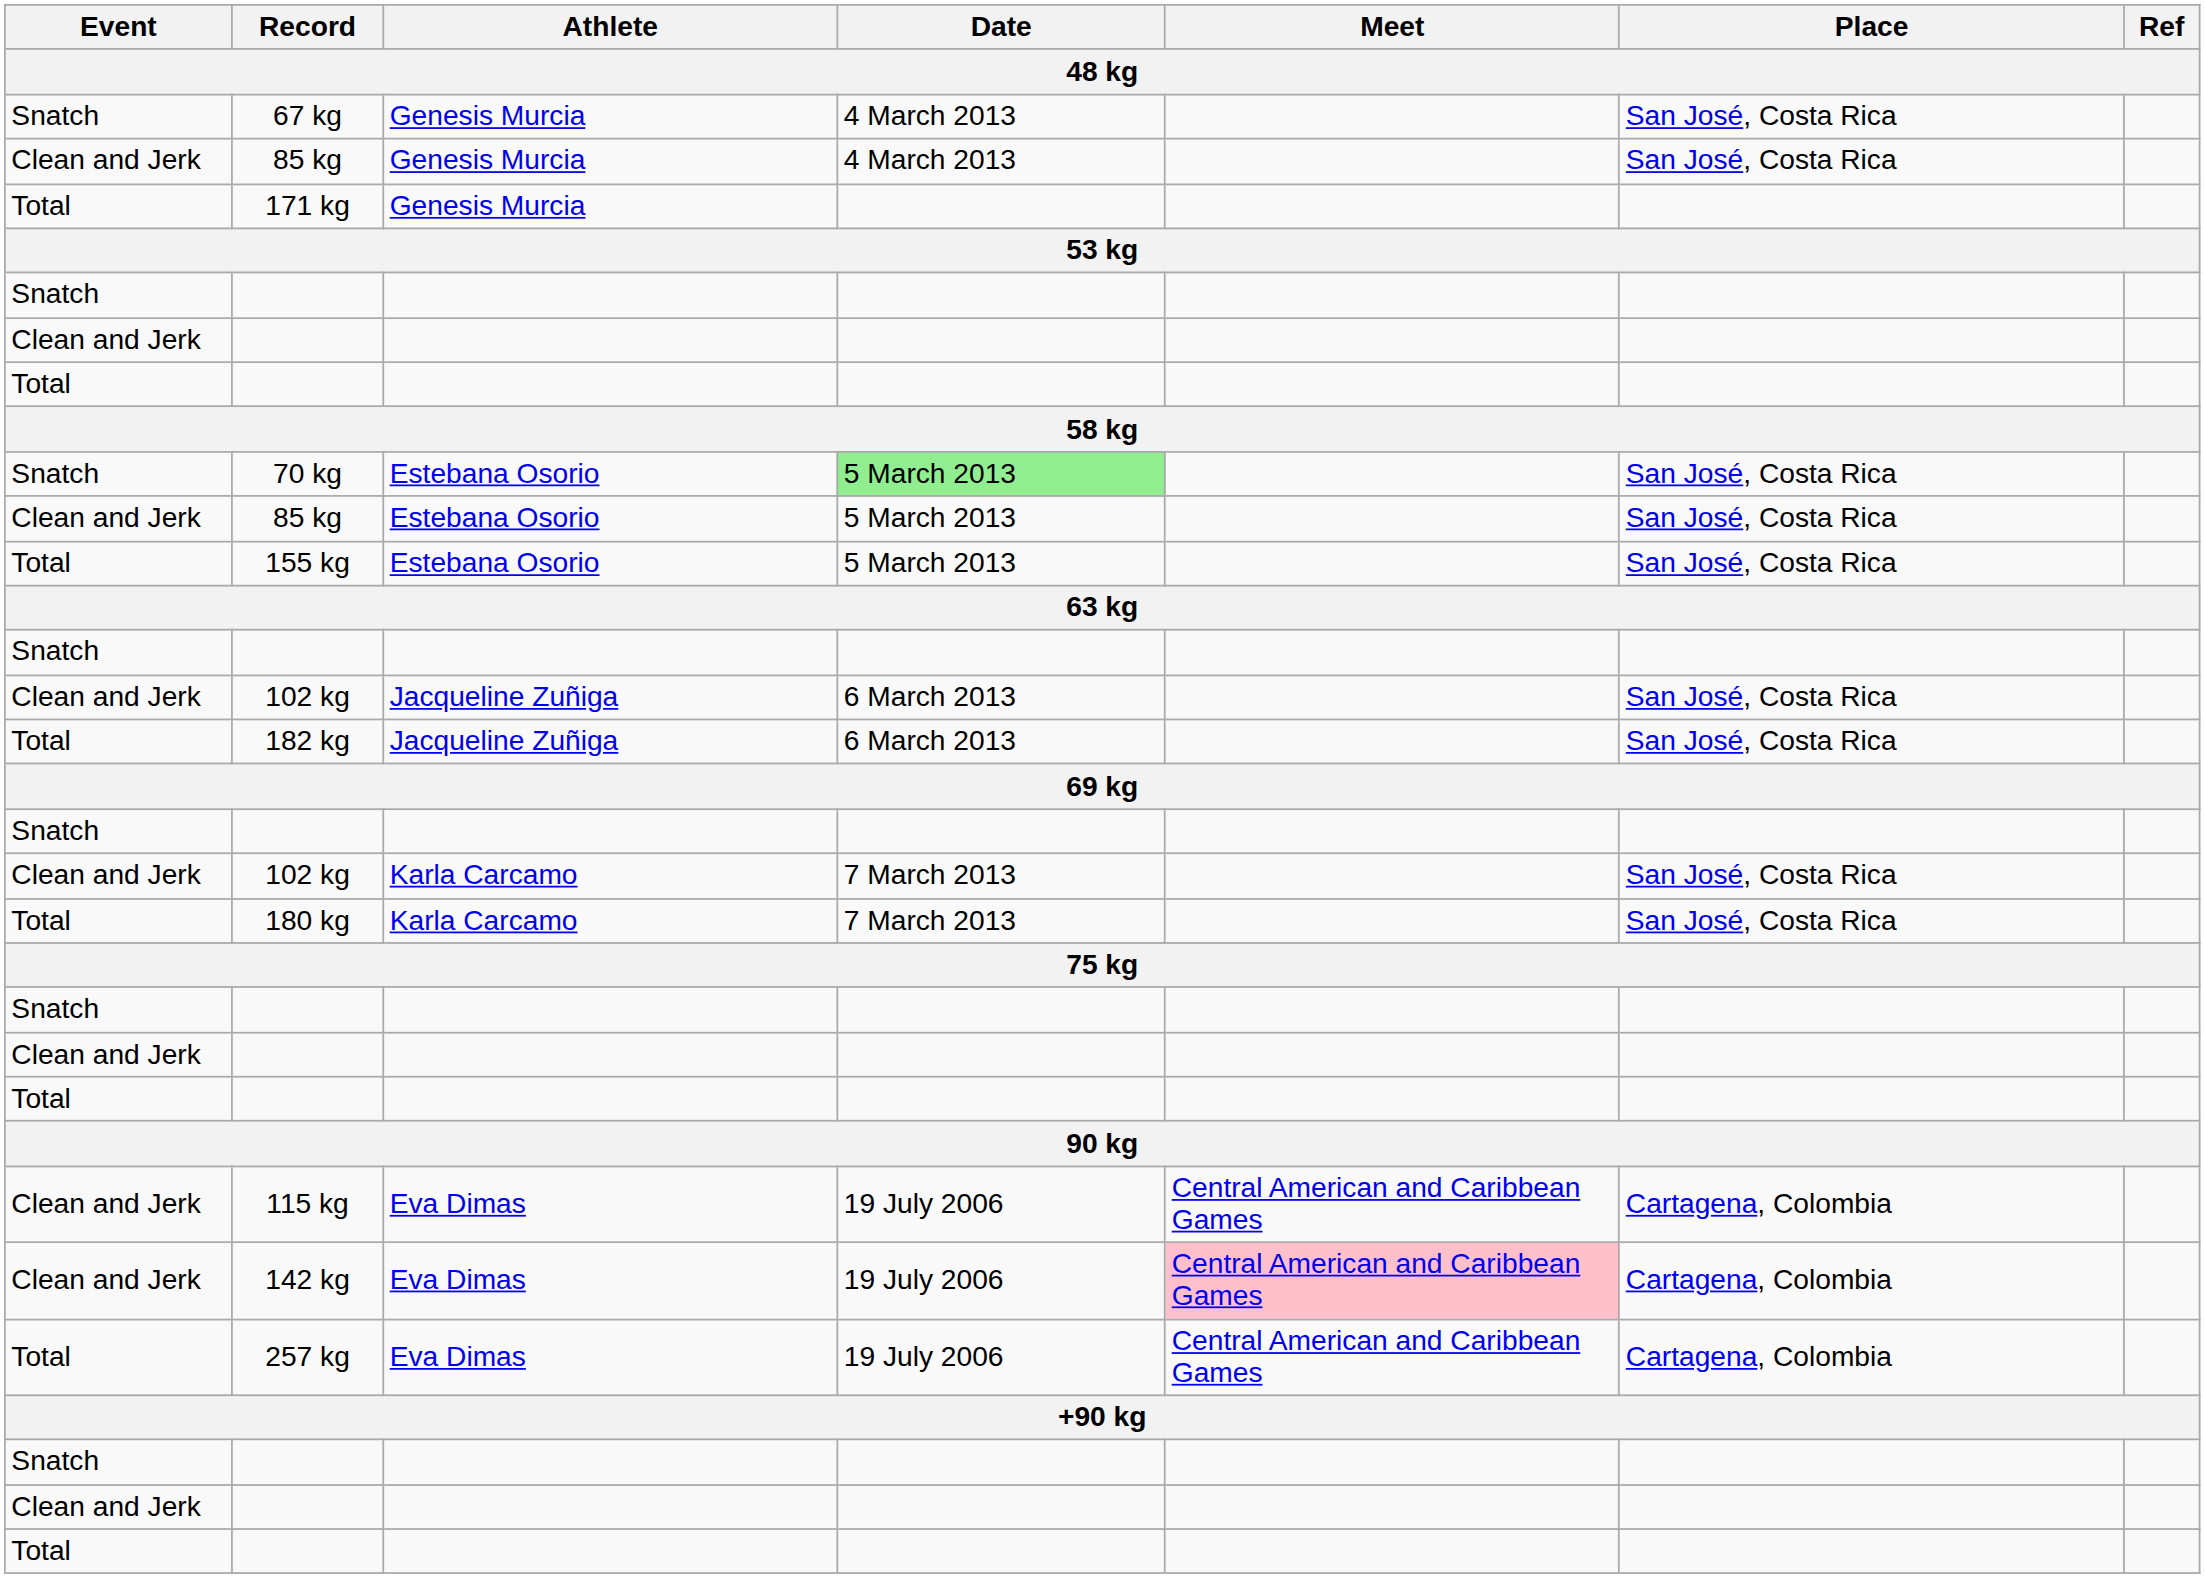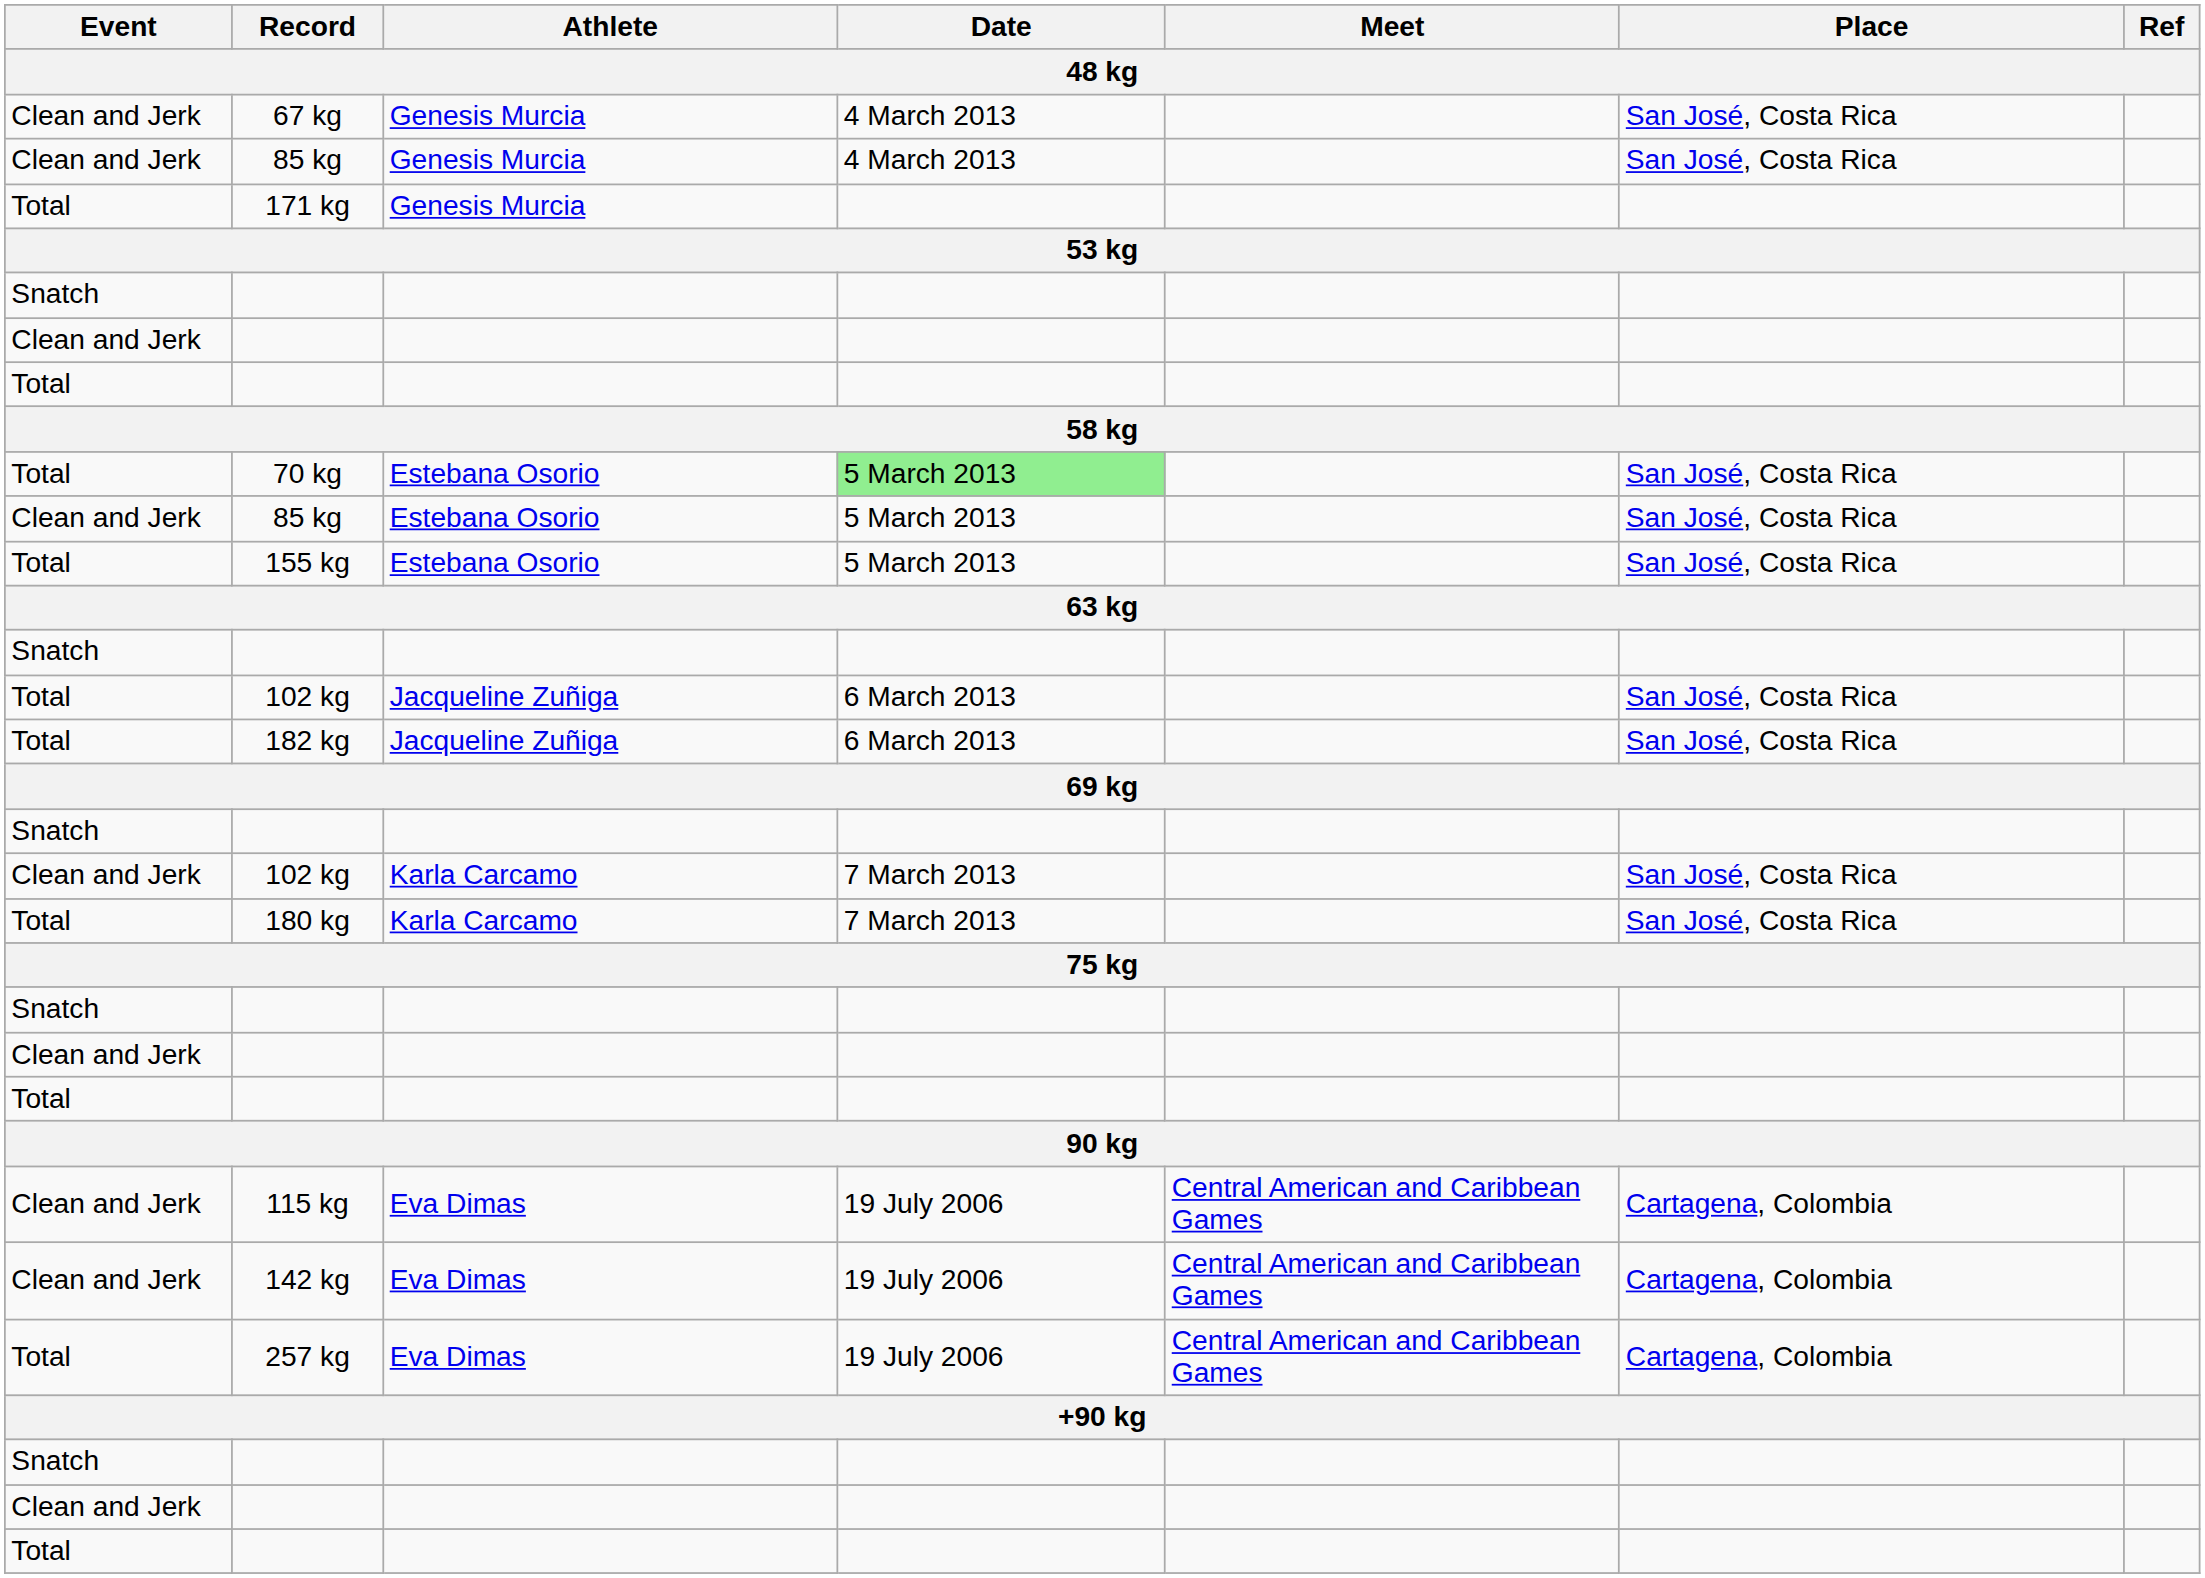67 kg | Event: Snatch -> Clean and Jerk
70 kg | Event: Snatch -> Total
102 kg / Jacqueline Zuñiga | Event: Clean and Jerk -> Total
142 kg | Meet: pink background -> no background
